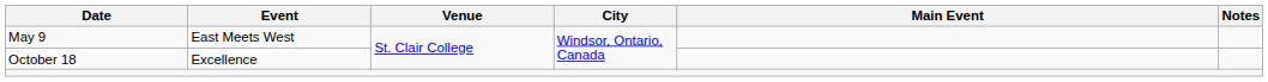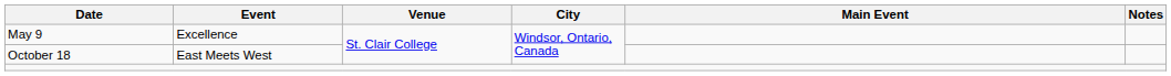May 9 | Event: East Meets West -> Excellence
October 18 | Event: Excellence -> East Meets West
